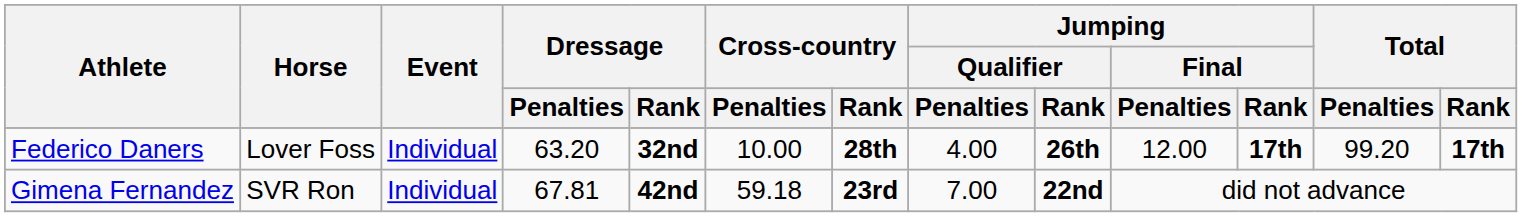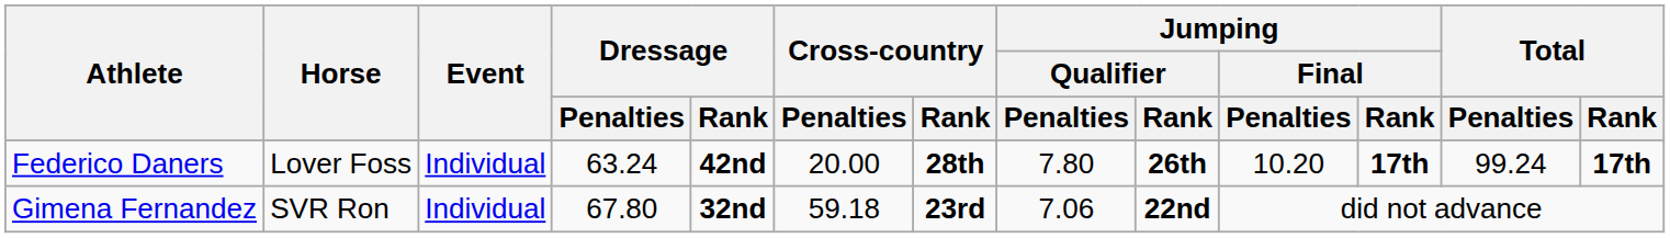Federico Daners | Dressage / Penalties: 63.20 -> 63.24
Federico Daners | Dressage / Rank: 32nd -> 42nd
Federico Daners | Cross-country / Penalties: 10.00 -> 20.00
Federico Daners | Jumping / Qualifier / Penalties: 4.00 -> 7.80
Federico Daners | Jumping / Final / Penalties: 12.00 -> 10.20
Federico Daners | Total / Penalties: 99.20 -> 99.24
Gimena Fernandez | Dressage / Penalties: 67.81 -> 67.80
Gimena Fernandez | Dressage / Rank: 42nd -> 32nd
Gimena Fernandez | Jumping / Qualifier / Penalties: 7.00 -> 7.06
